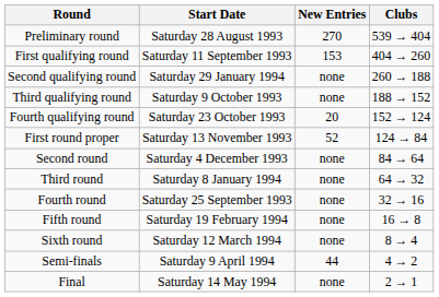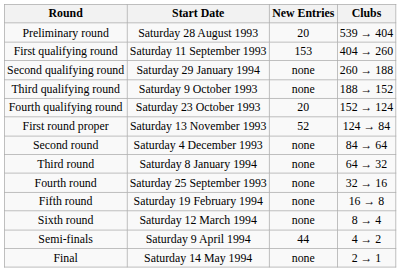Preliminary round | New Entries: 270 -> 20
